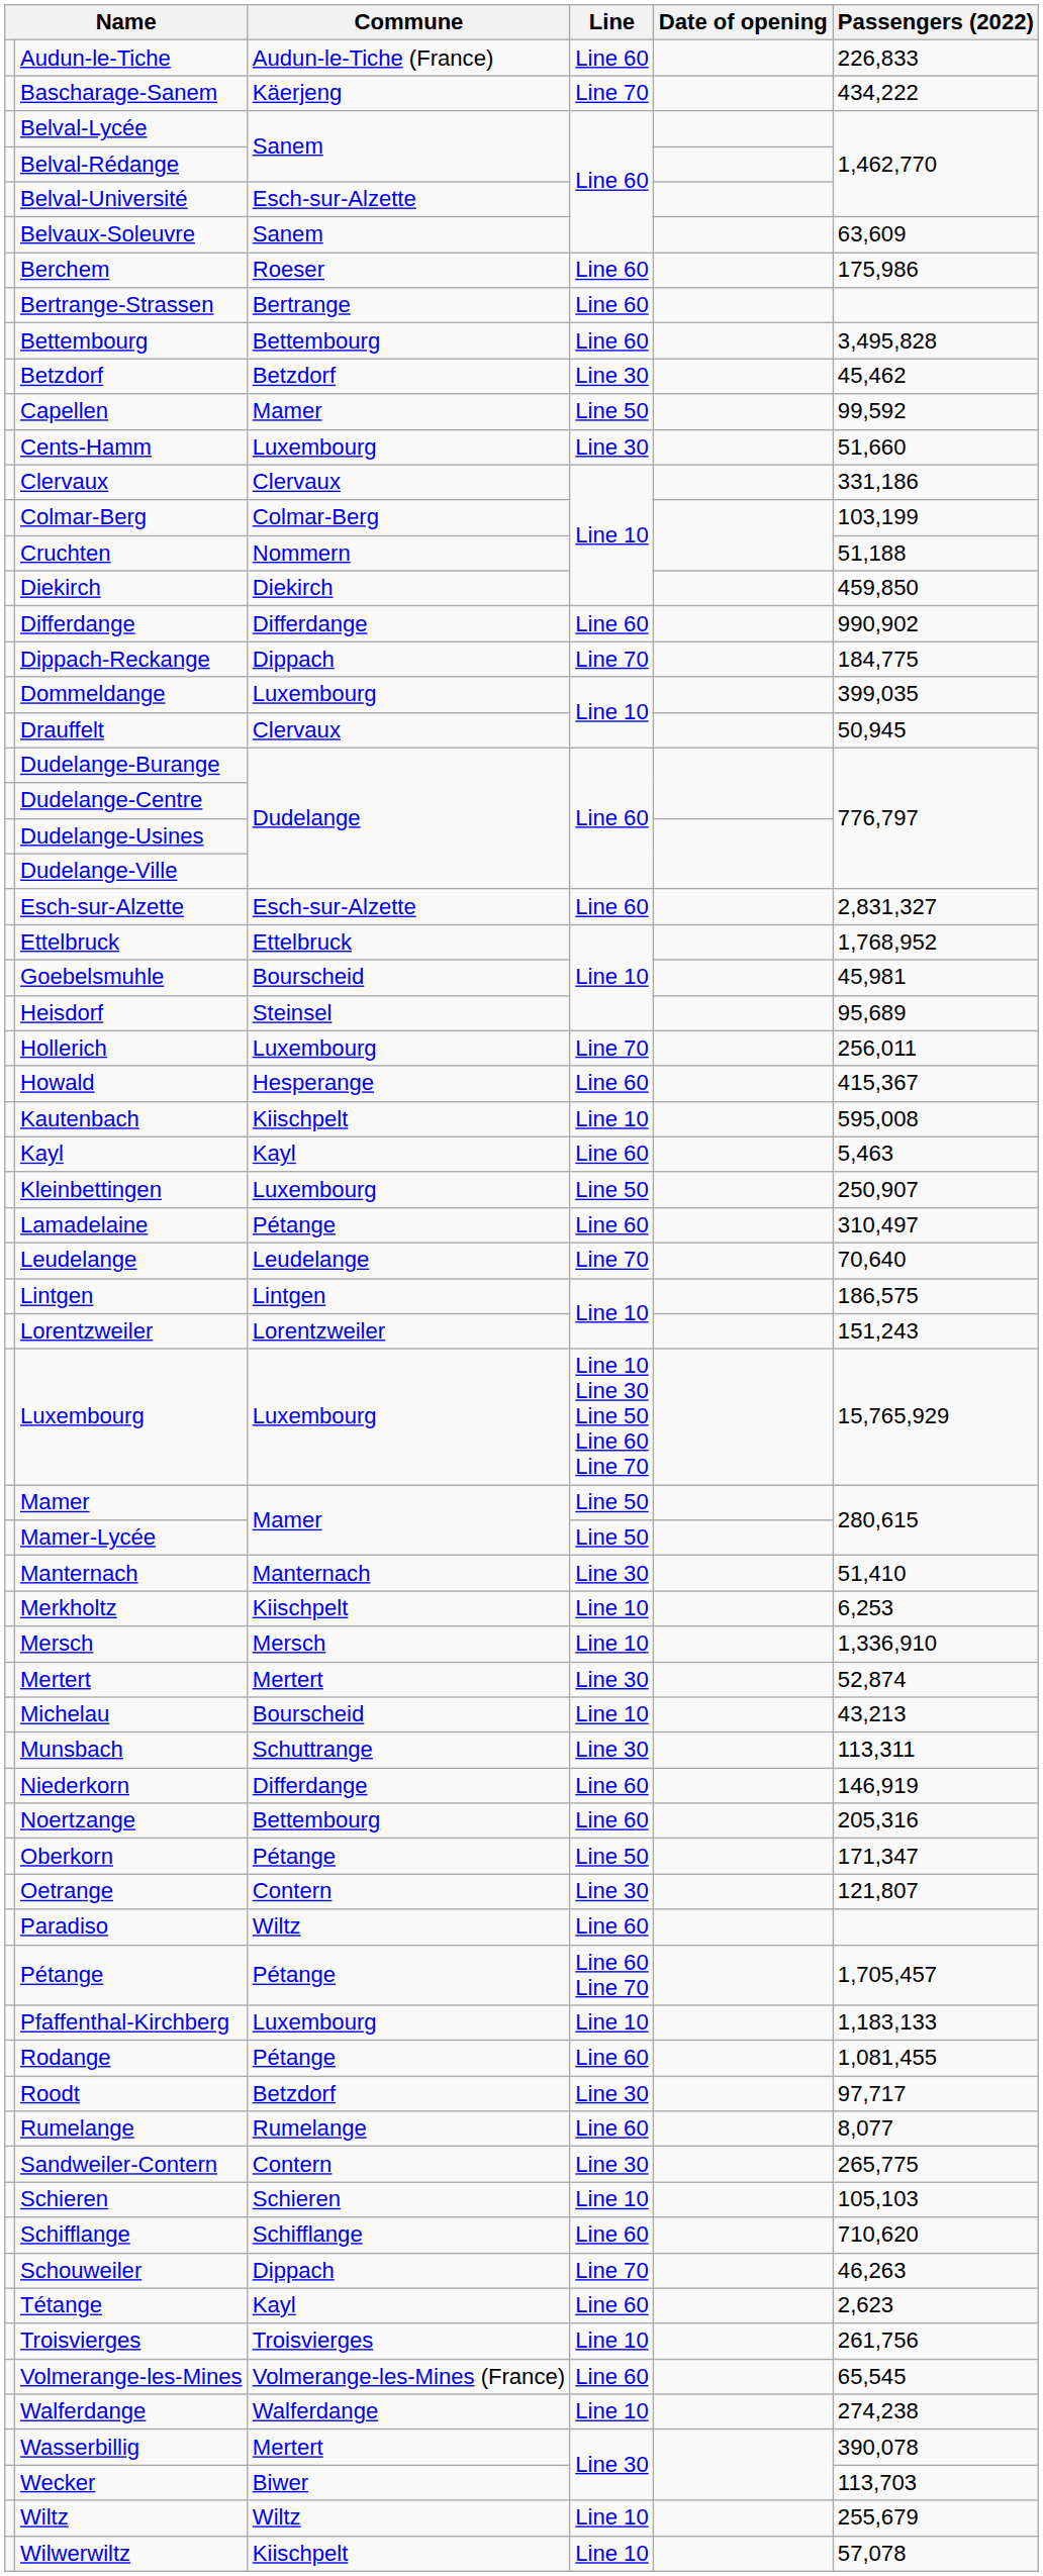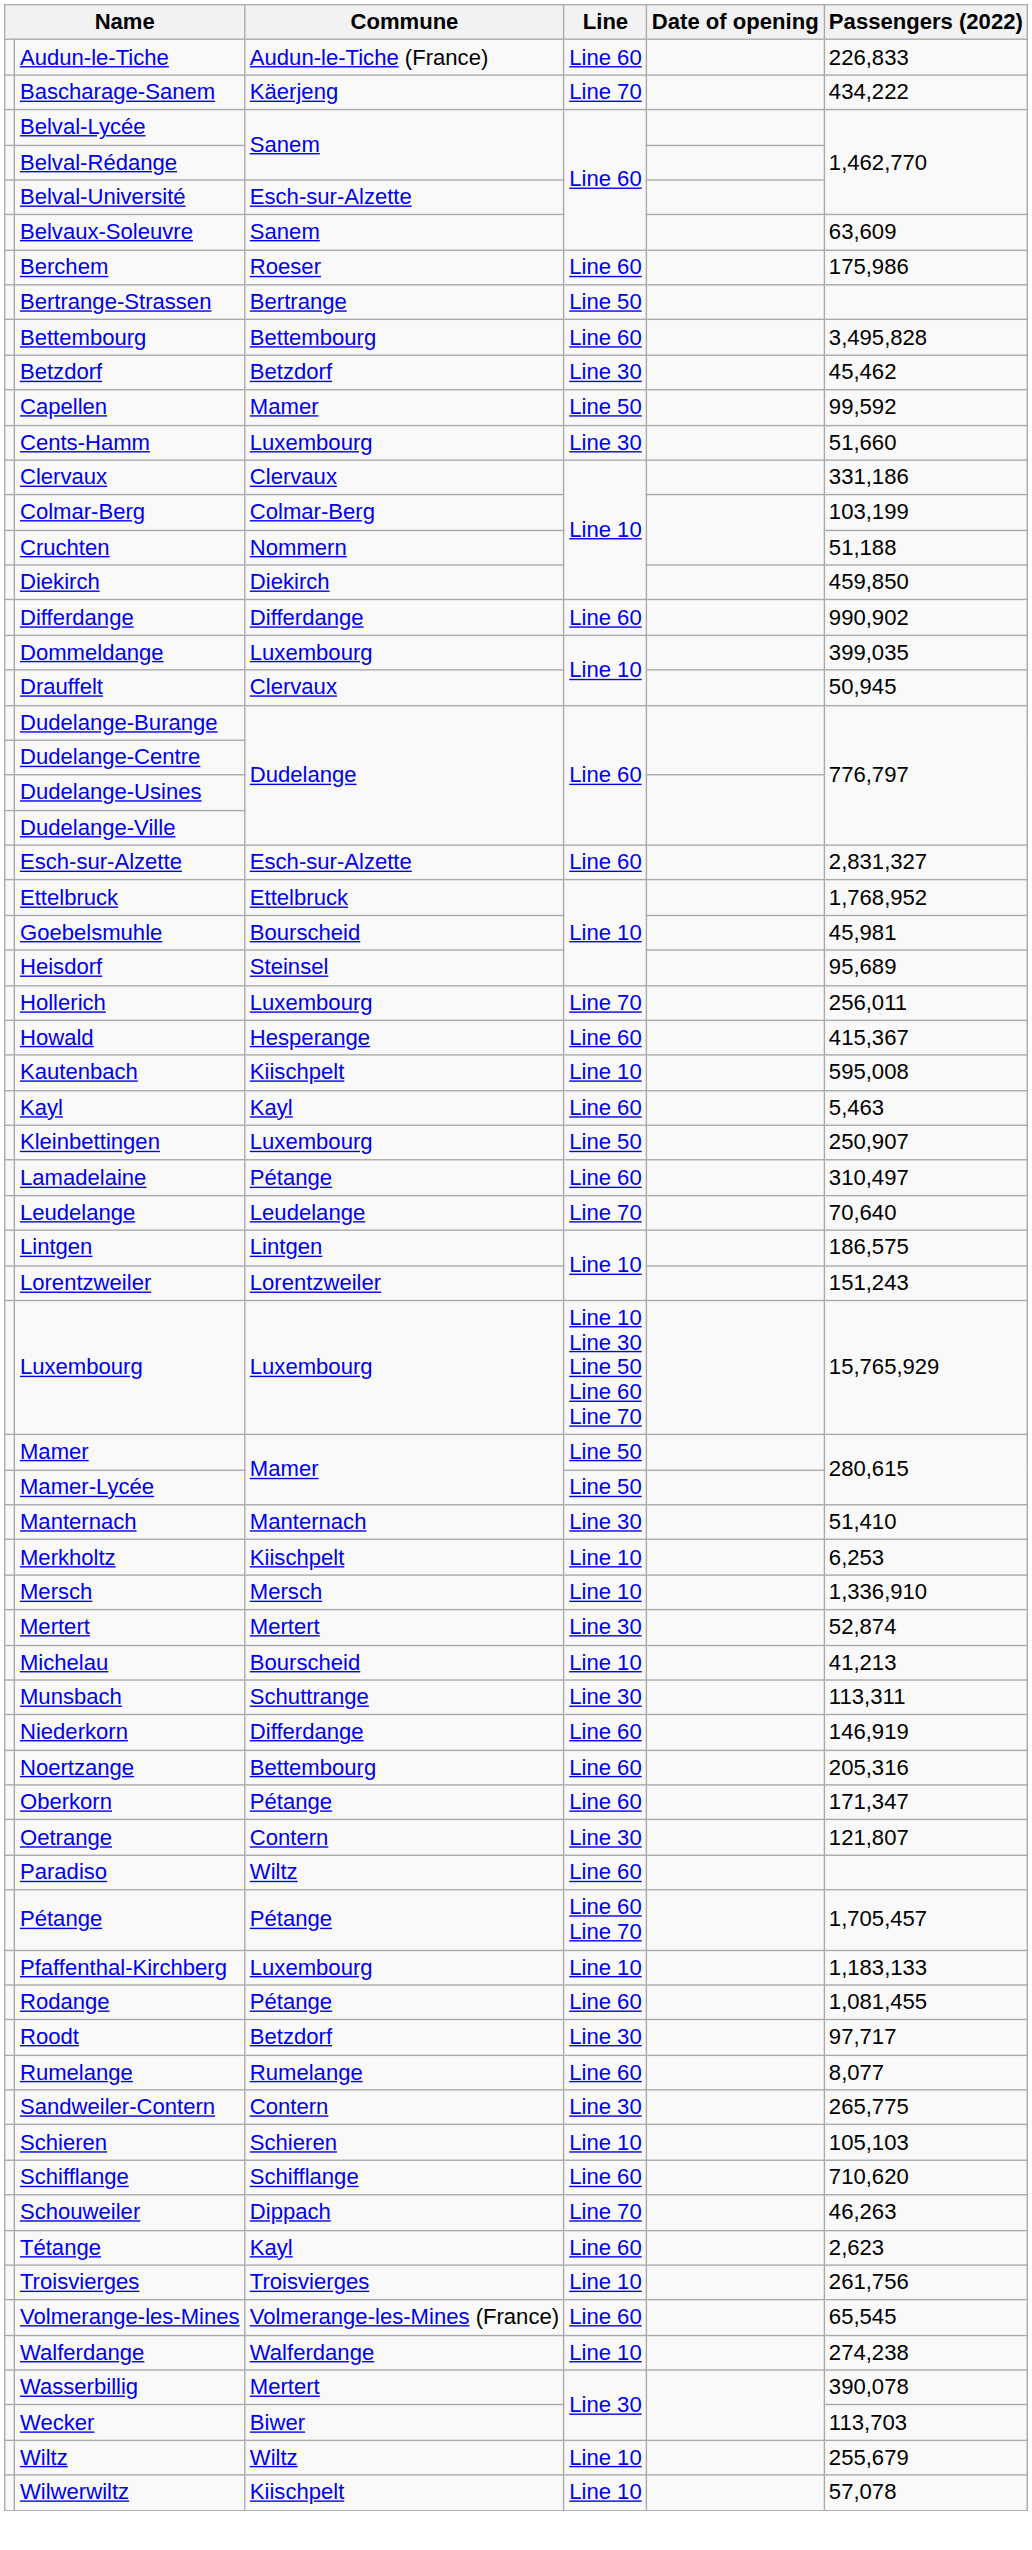Bertrange-Strassen | Line: Line 60 -> Line 50
- row: Dippach-Reckange | Dippach | Line 70 | 184,775
Michelau | Passengers (2022): 43,213 -> 41,213
Oberkorn | Line: Line 50 -> Line 60
